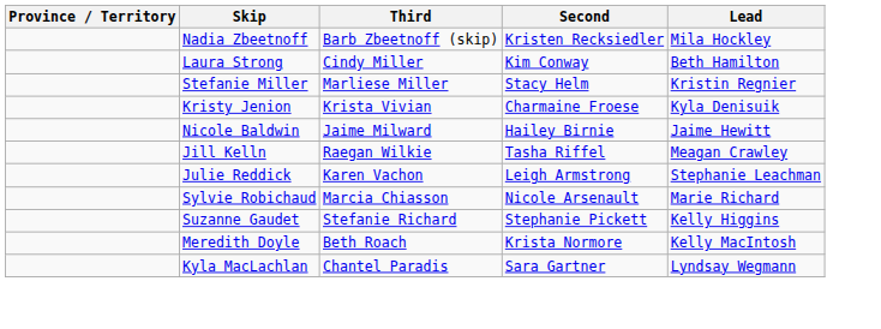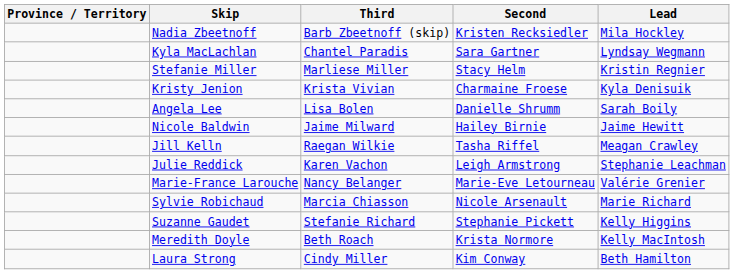rows swapped: Kyla MacLachlan <-> Laura Strong
+ row: Angela Lee | Lisa Bolen | Danielle Shrumm | Sarah Boily
+ row: Marie-France Larouche | Nancy Belanger | Marie-Eve Letourneau | Valérie Grenier
